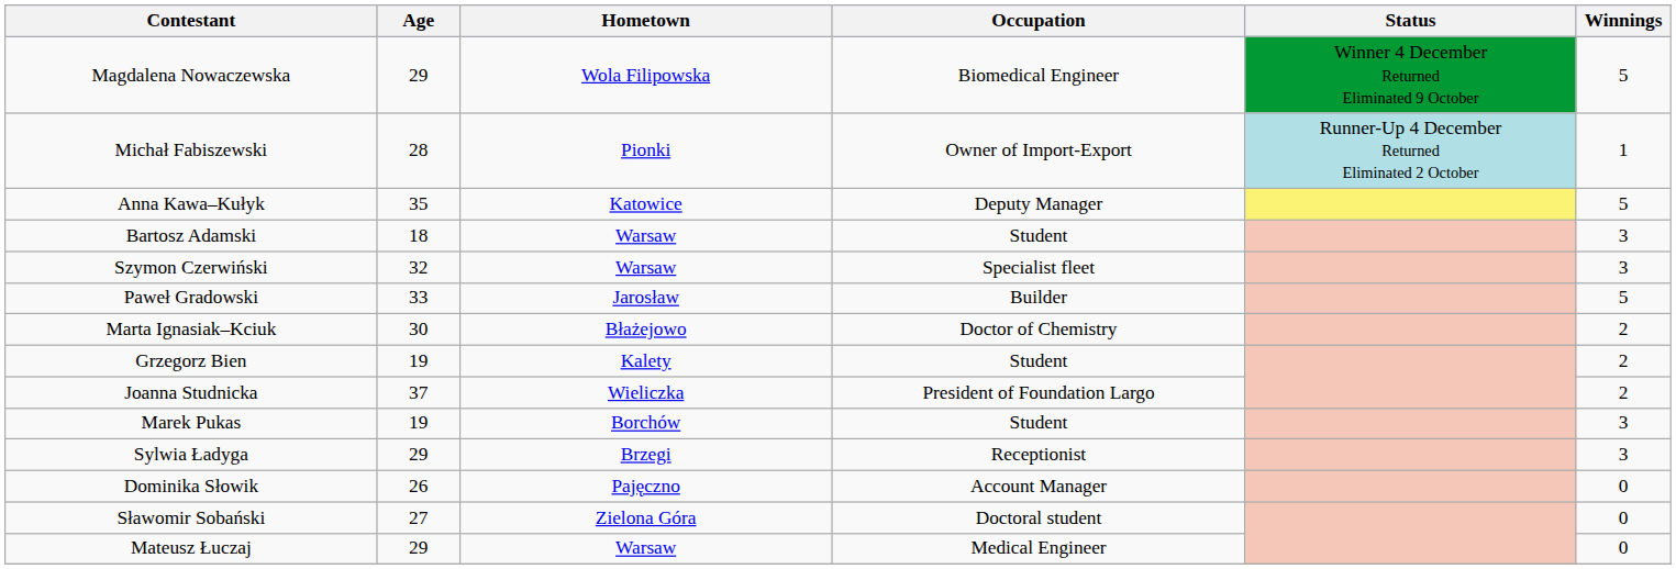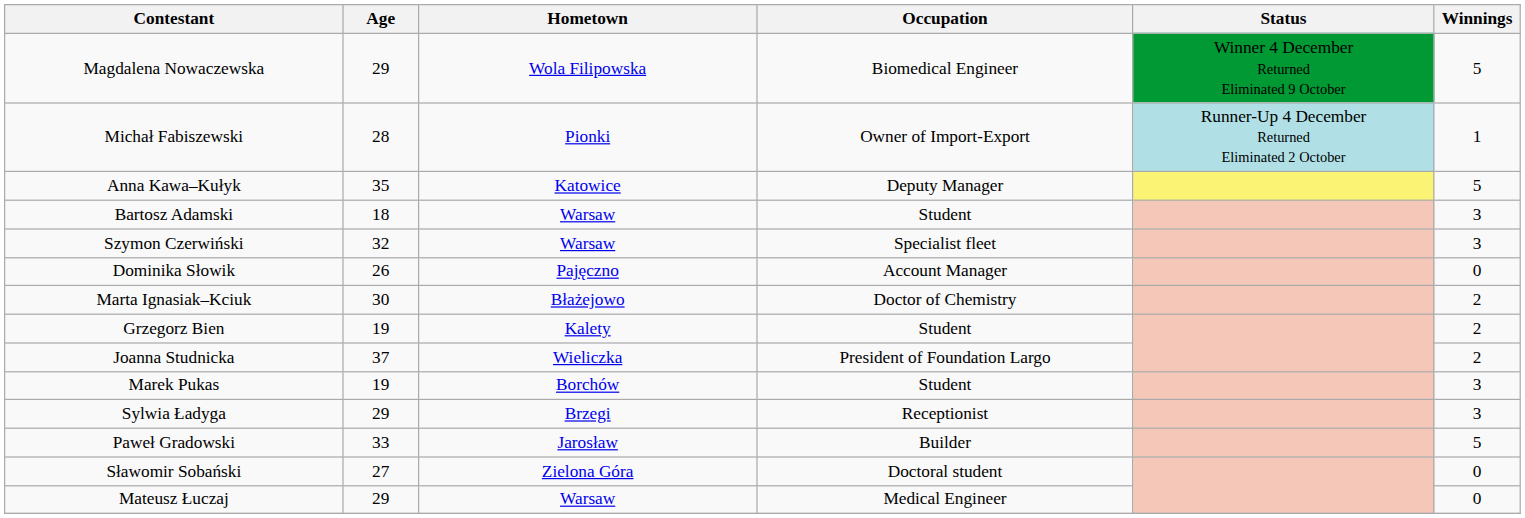rows swapped: Paweł Gradowski <-> Dominika Słowik
